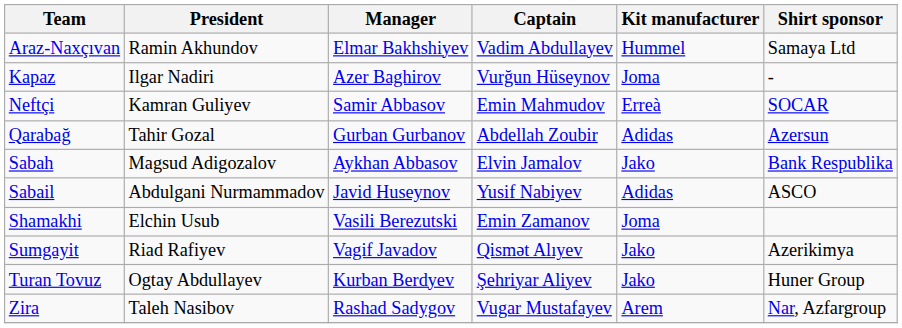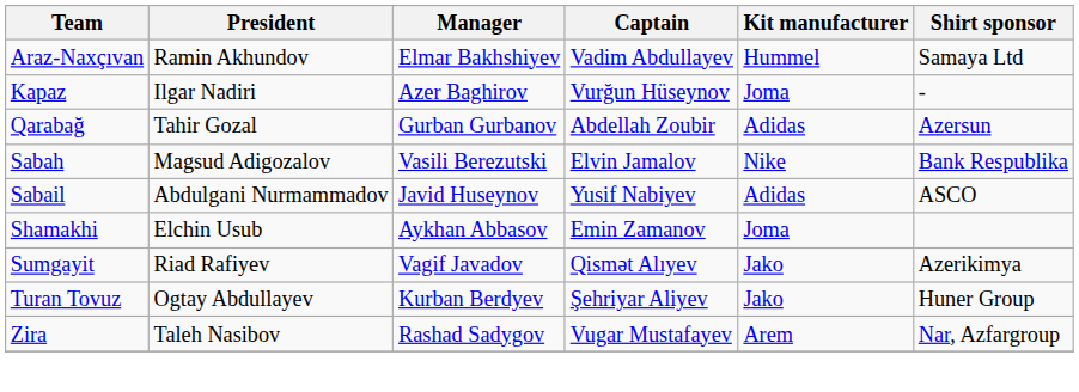- row: Neftçi | Kamran Guliyev | Samir Abbasov | Emin Mahmudov | Erreà | SOCAR
Sabah | Manager: Aykhan Abbasov -> Vasili Berezutski
Sabah | Kit manufacturer: Jako -> Nike
Shamakhi | Manager: Vasili Berezutski -> Aykhan Abbasov
